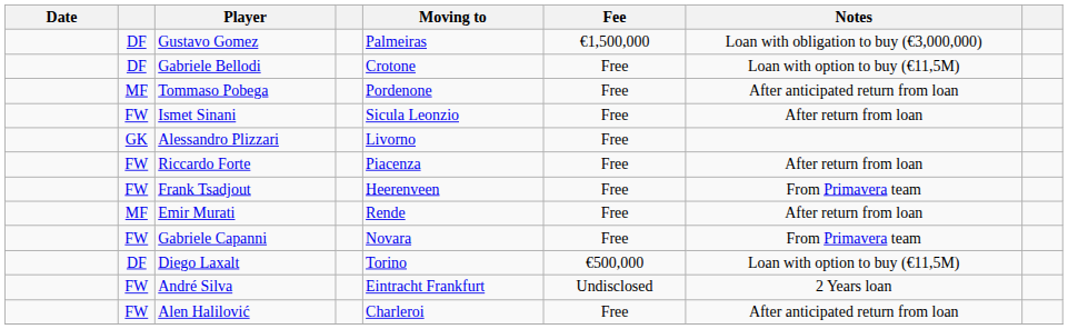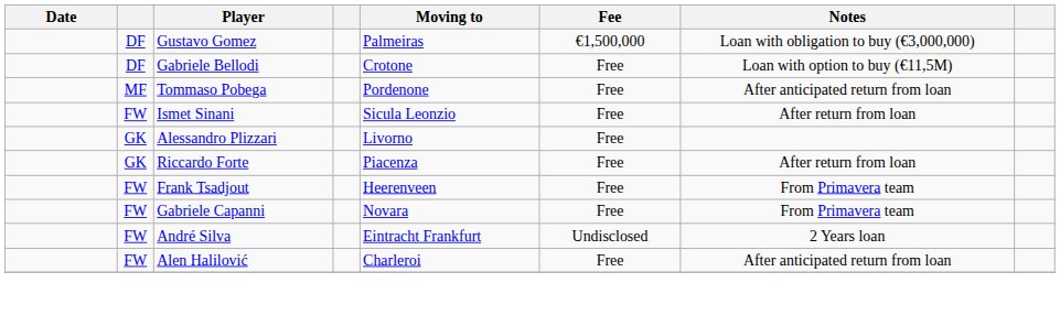Riccardo Forte | column 2: FW -> GK
- row: MF | Emir Murati | Rende | Free | After return from loan
- row: DF | Diego Laxalt | Torino | €500,000 | Loan with option to buy (€11,5M)
